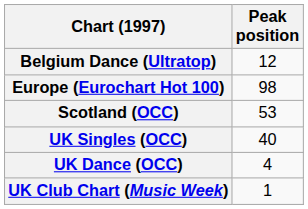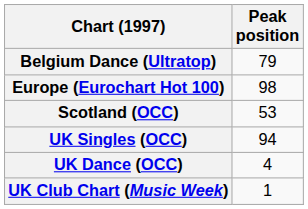Belgium Dance (Ultratop) | Peak position: 12 -> 79
UK Singles (OCC) | Peak position: 40 -> 94
